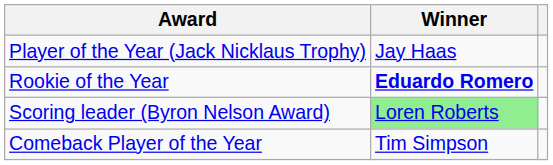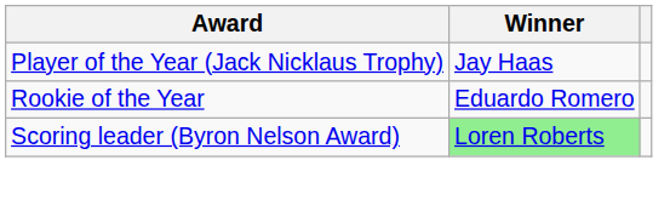Rookie of the Year | Winner: bold -> normal
- row: Comeback Player of the Year | Tim Simpson
